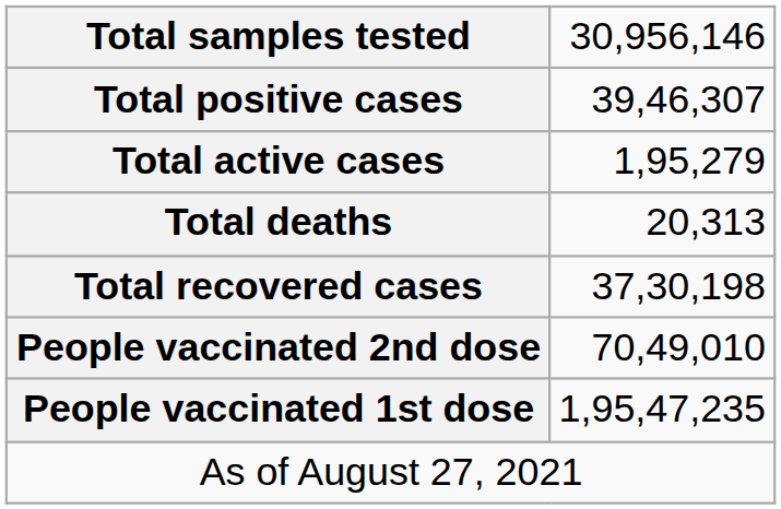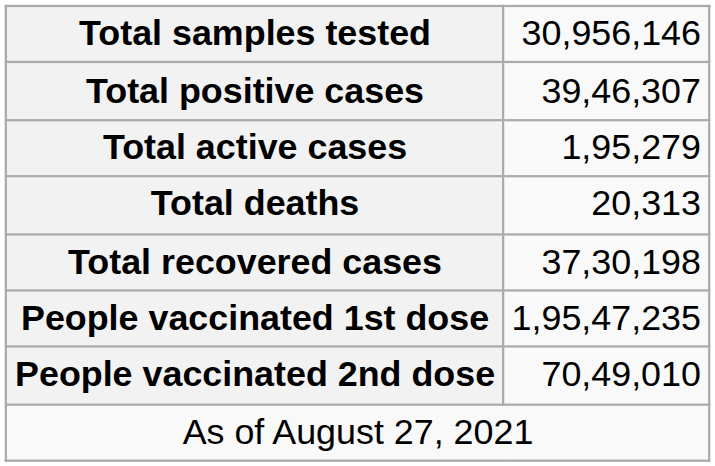rows swapped: People vaccinated 1st dose <-> People vaccinated 2nd dose
